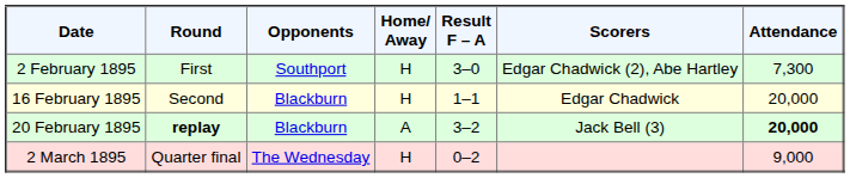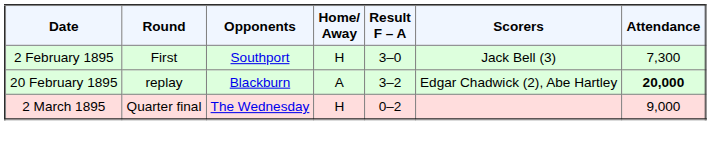2 February 1895 | Scorers: Edgar Chadwick (2), Abe Hartley -> Jack Bell (3)
- row: 16 February 1895 | Second | Blackburn | H | 1–1 | Edgar Chadwick | 20,000
20 February 1895 | Round: bold -> normal
20 February 1895 | Scorers: Jack Bell (3) -> Edgar Chadwick (2), Abe Hartley
